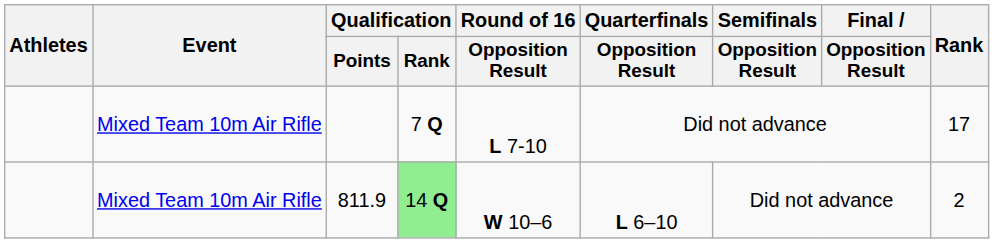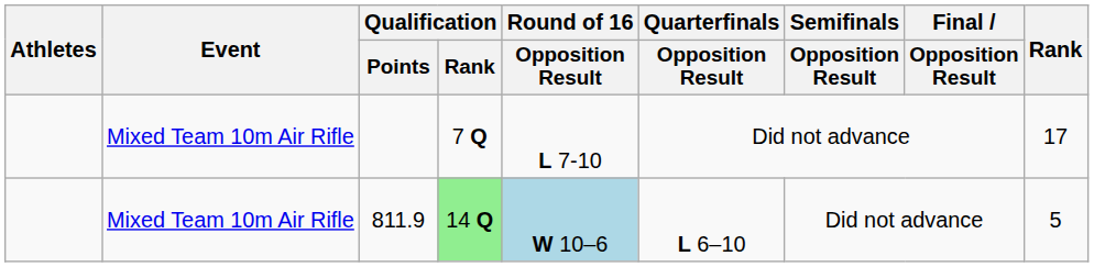811.9 | Round of 16 / Opposition Result: no background -> lightblue background
811.9 | Rank: 2 -> 5
